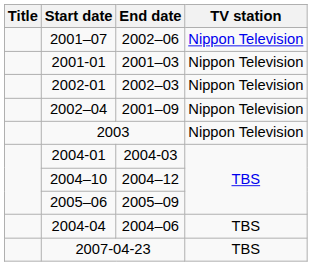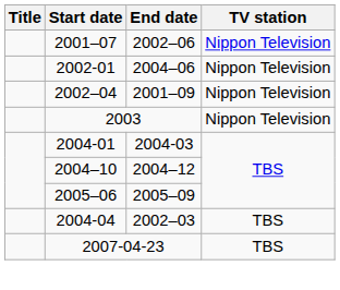- row: 2001-01 | 2001–03 | Nippon Television
2002-01 | End date: 2002–03 -> 2004–06
2004-04 | End date: 2004–06 -> 2002–03
